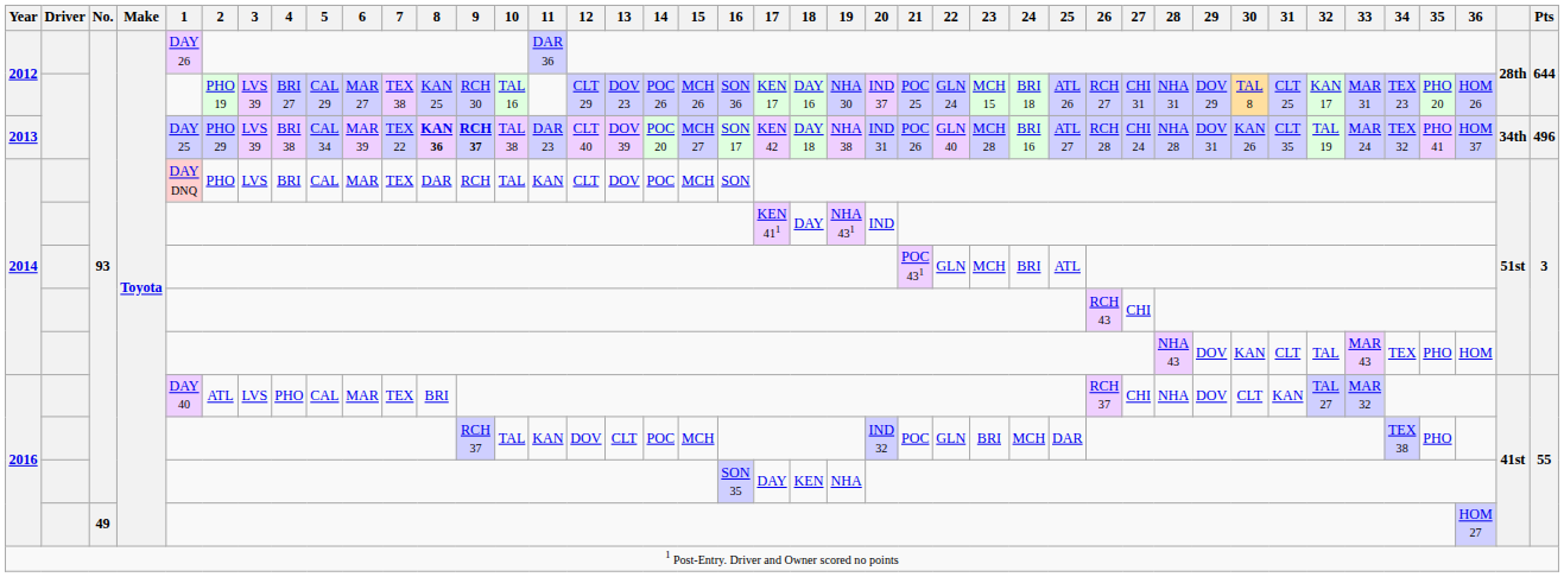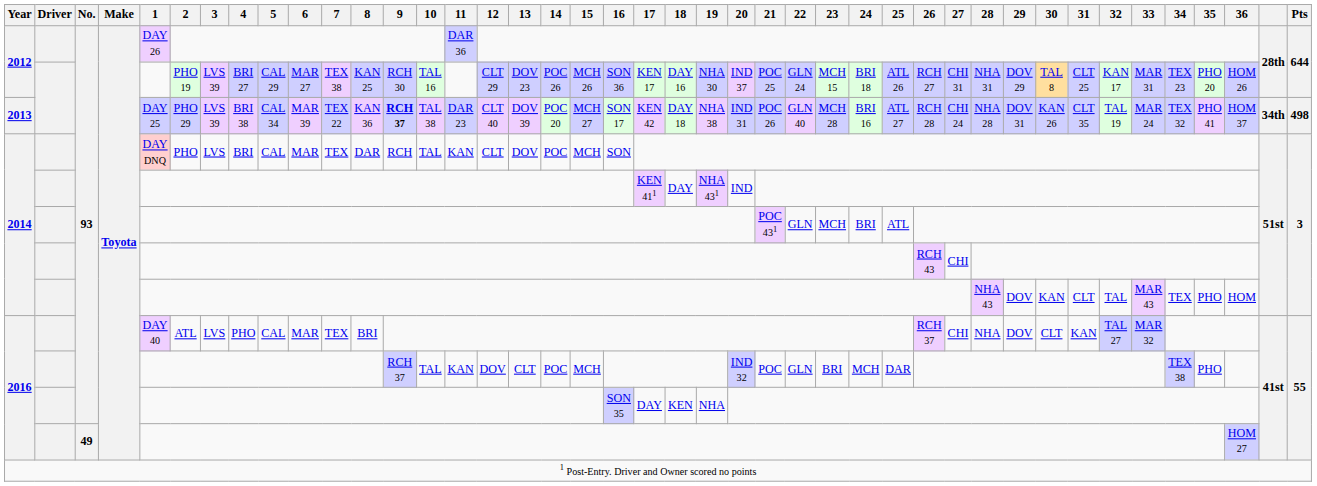2013 | 8: bold -> normal
2013 | Pts: 496 -> 498
